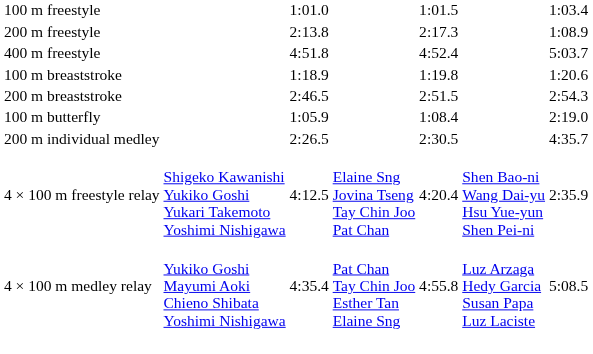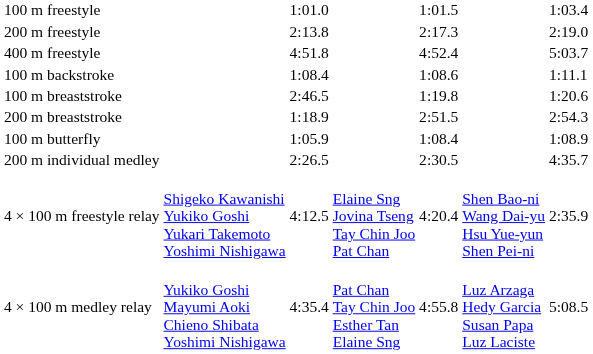200 m freestyle | column 7: 1:08.9 -> 2:19.0
+ row: 100 m backstroke | 1:08.4 | 1:08.6 | 1:11.1
100 m breaststroke | column 3: 1:18.9 -> 2:46.5
200 m breaststroke | column 3: 2:46.5 -> 1:18.9
100 m butterfly | column 7: 2:19.0 -> 1:08.9
